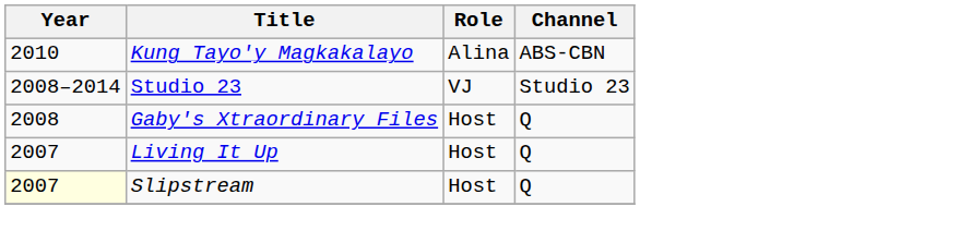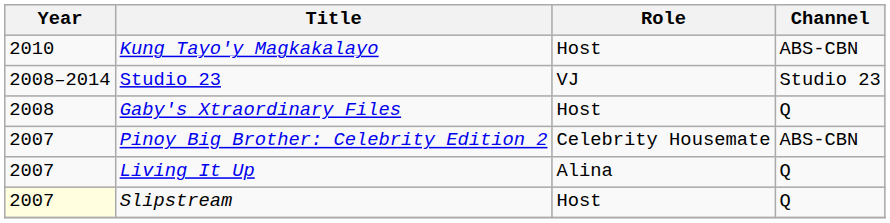Kung Tayo'y Magkakalayo | Role: Alina -> Host
+ row: 2007 | Pinoy Big Brother: Celebrity Edition 2 | Celebrity Housemate | ABS-CBN
Living It Up | Role: Host -> Alina
